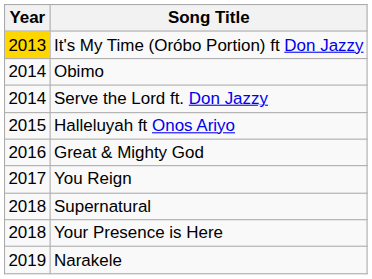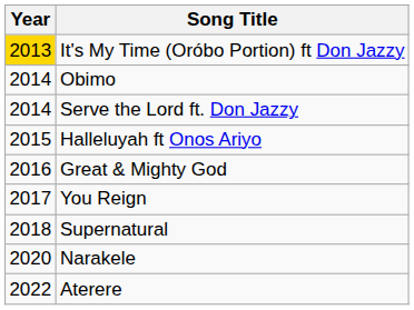- row: 2018 | Your Presence is Here
Narakele | Year: 2019 -> 2020
+ row: 2022 | Aterere
